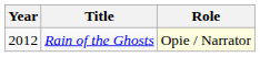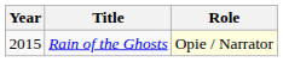Rain of the Ghosts | Year: 2012 -> 2015
